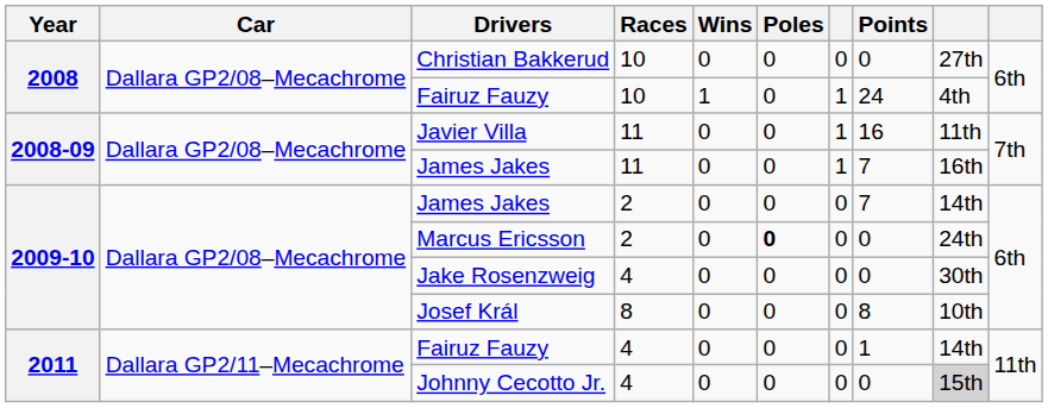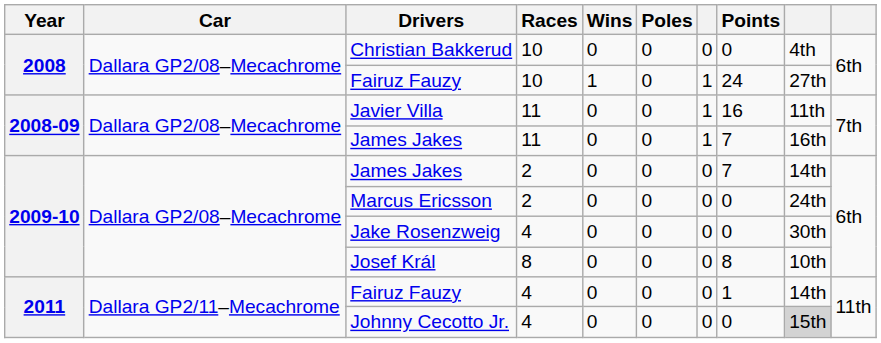Christian Bakkerud | column 9: 27th -> 4th
Fairuz Fauzy / 10 | column 9: 4th -> 27th
Marcus Ericsson | Poles: bold -> normal
